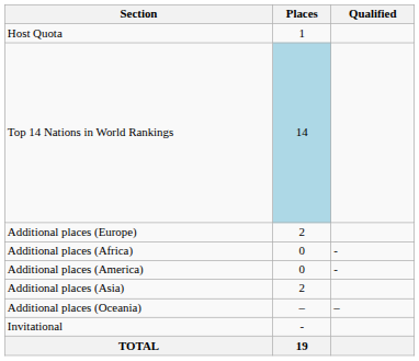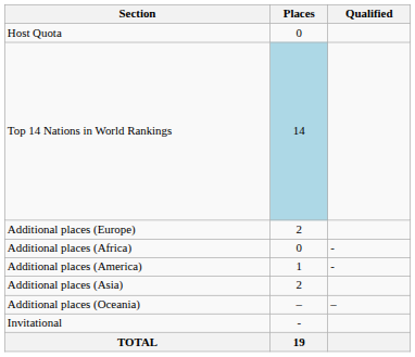Host Quota | Places: 1 -> 0
Additional places (America) | Places: 0 -> 1
